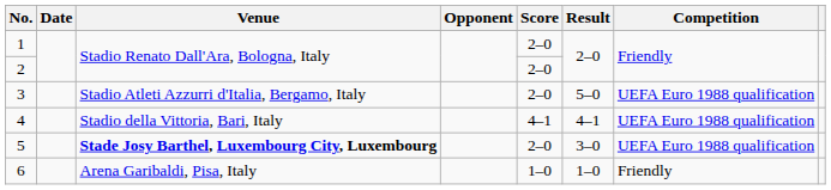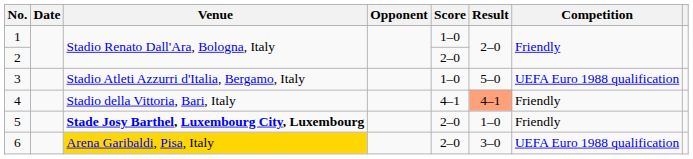1 | Score: 2–0 -> 1–0
3 | Score: 2–0 -> 1–0
4 | Result: no background -> lightsalmon background
4 | Competition: UEFA Euro 1988 qualification -> Friendly
5 | Result: 3–0 -> 1–0
5 | Competition: UEFA Euro 1988 qualification -> Friendly
6 | Venue: no background -> gold background
6 | Score: 1–0 -> 2–0
6 | Result: 1–0 -> 3–0
6 | Competition: Friendly -> UEFA Euro 1988 qualification
